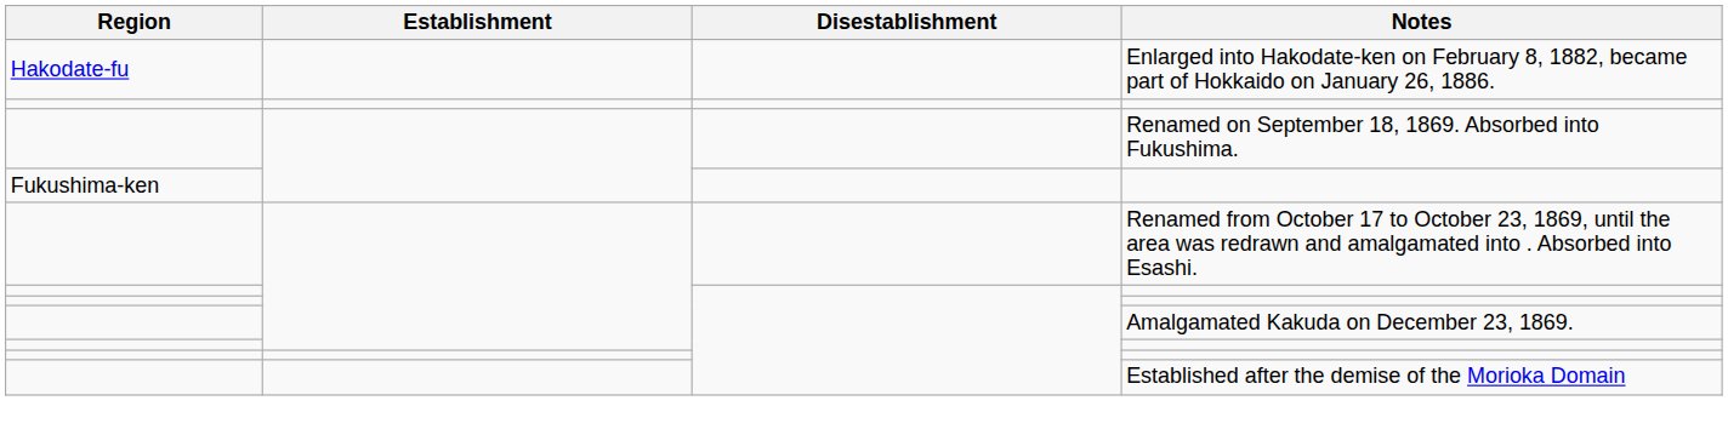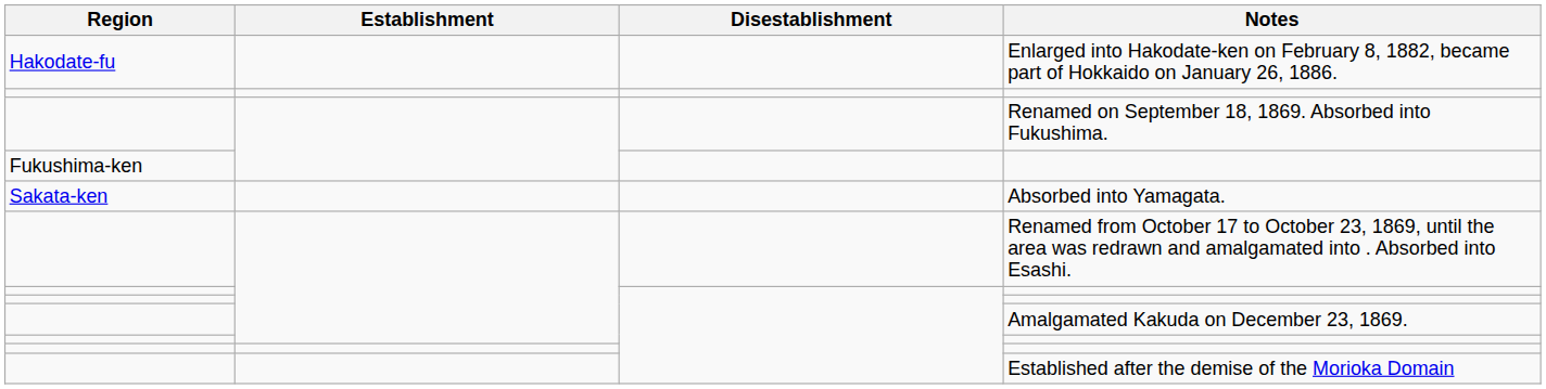+ row: Sakata-ken | Absorbed into Yamagata.
